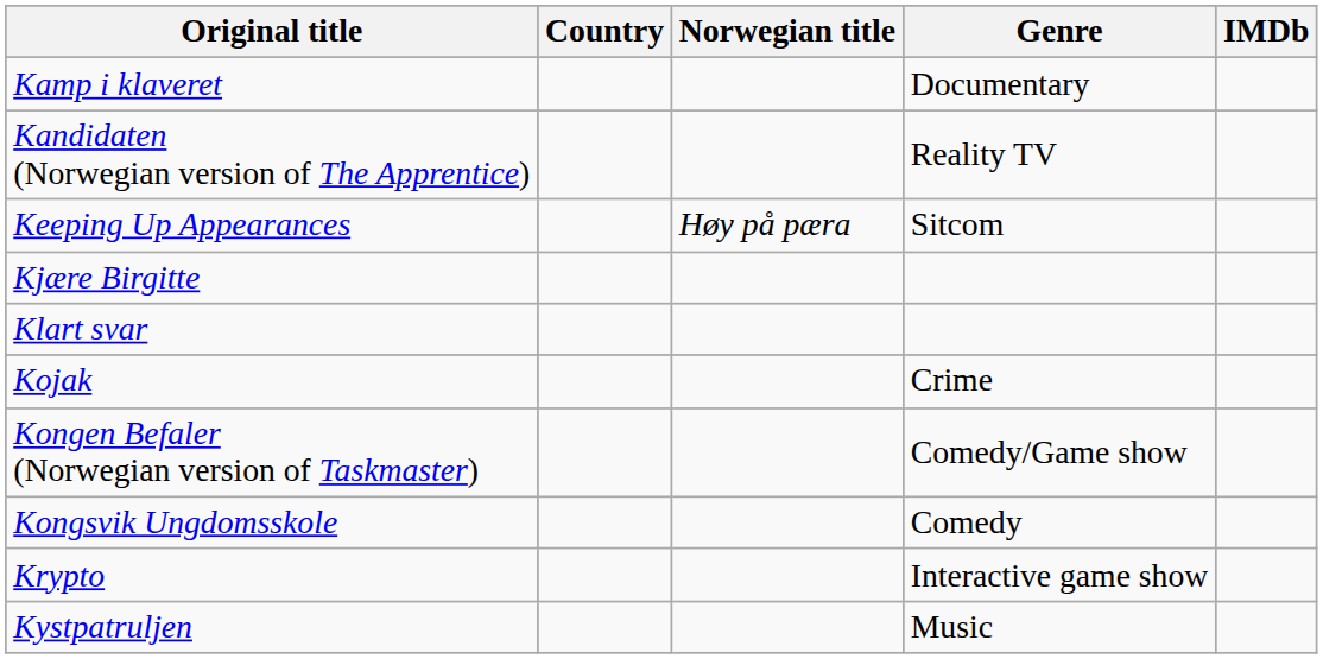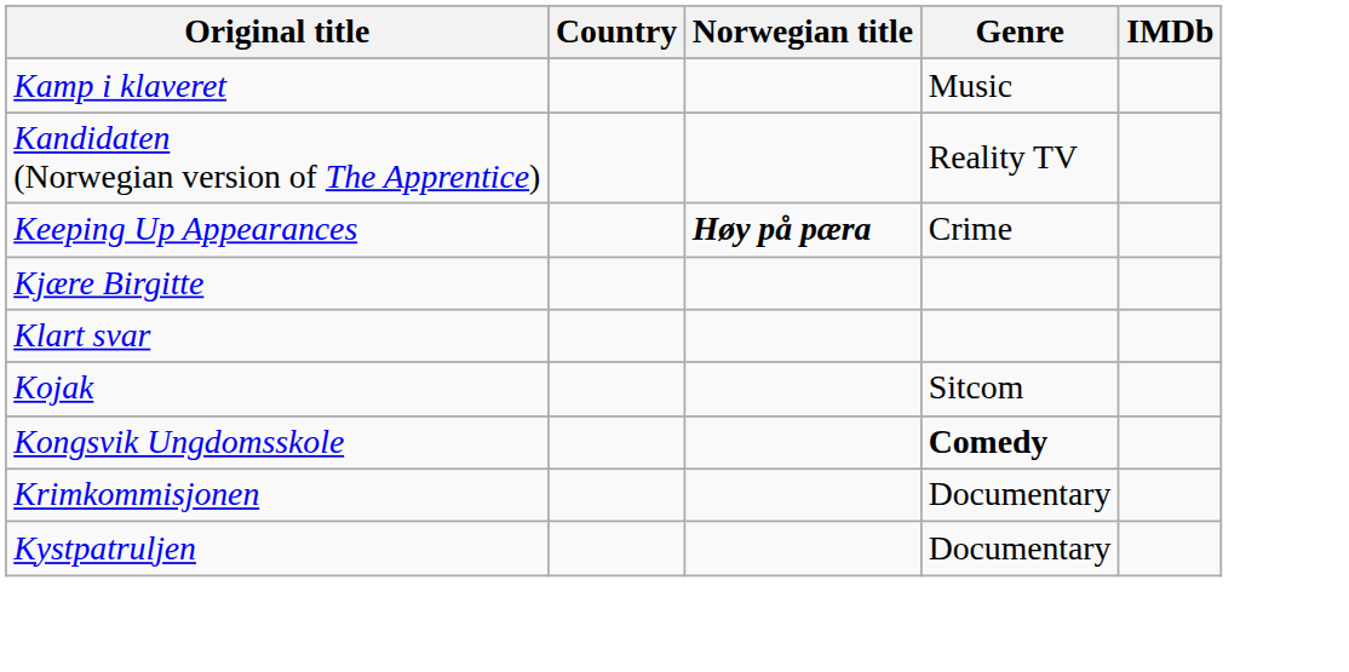Kamp i klaveret | Genre: Documentary -> Music
Keeping Up Appearances | Norwegian title: normal -> bold
Keeping Up Appearances | Genre: Sitcom -> Crime
Kojak | Genre: Crime -> Sitcom
- row: Kongen Befaler (Norwegian version of Taskmaster) | Comedy/Game show
Kongsvik Ungdomsskole | Genre: normal -> bold
+ row: Krimkommisjonen | Documentary
- row: Krypto | Interactive game show
Kystpatruljen | Genre: Music -> Documentary
